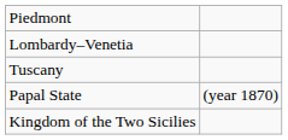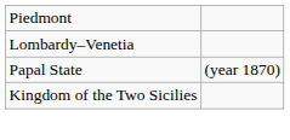- row: Tuscany
